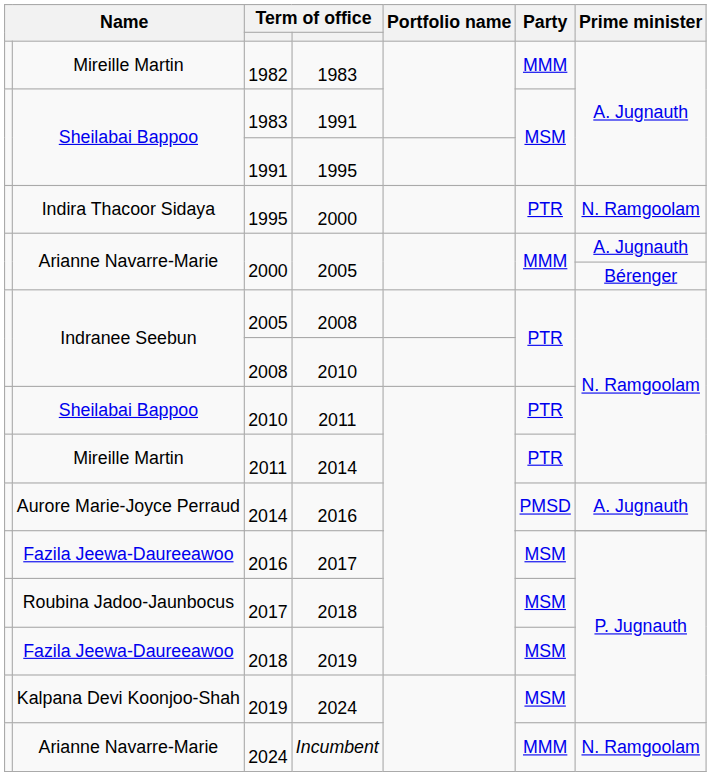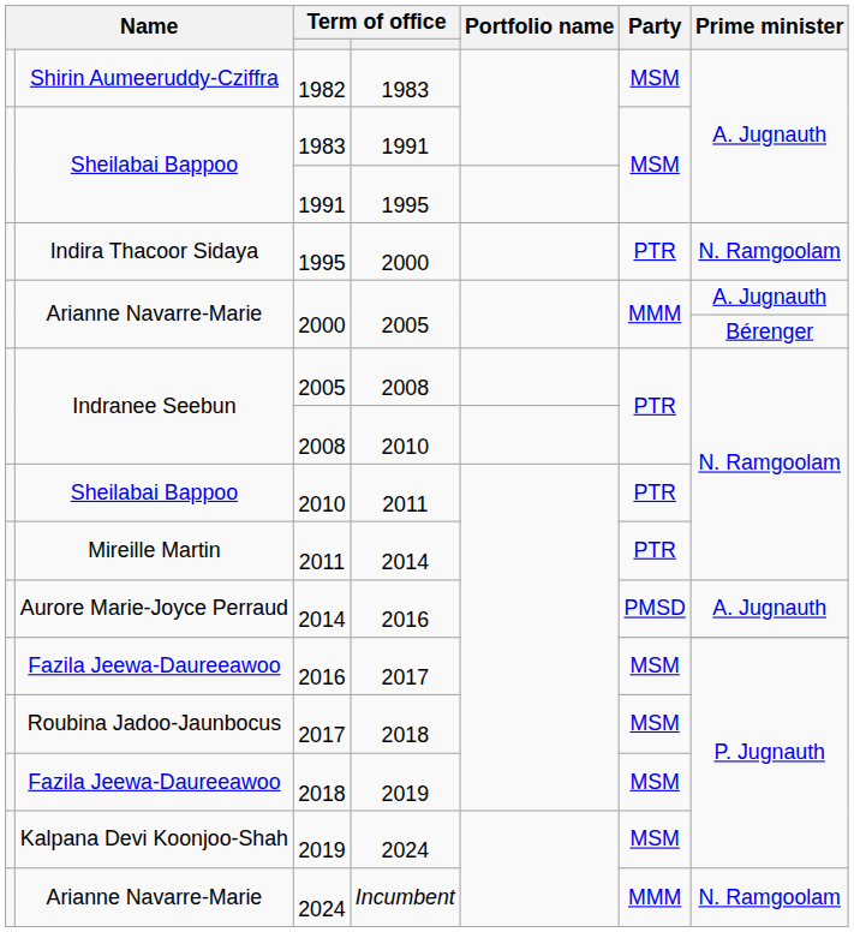1982 | column 2: Mireille Martin -> Shirin Aumeeruddy-Cziffra
1982 | Party: MMM -> MSM
